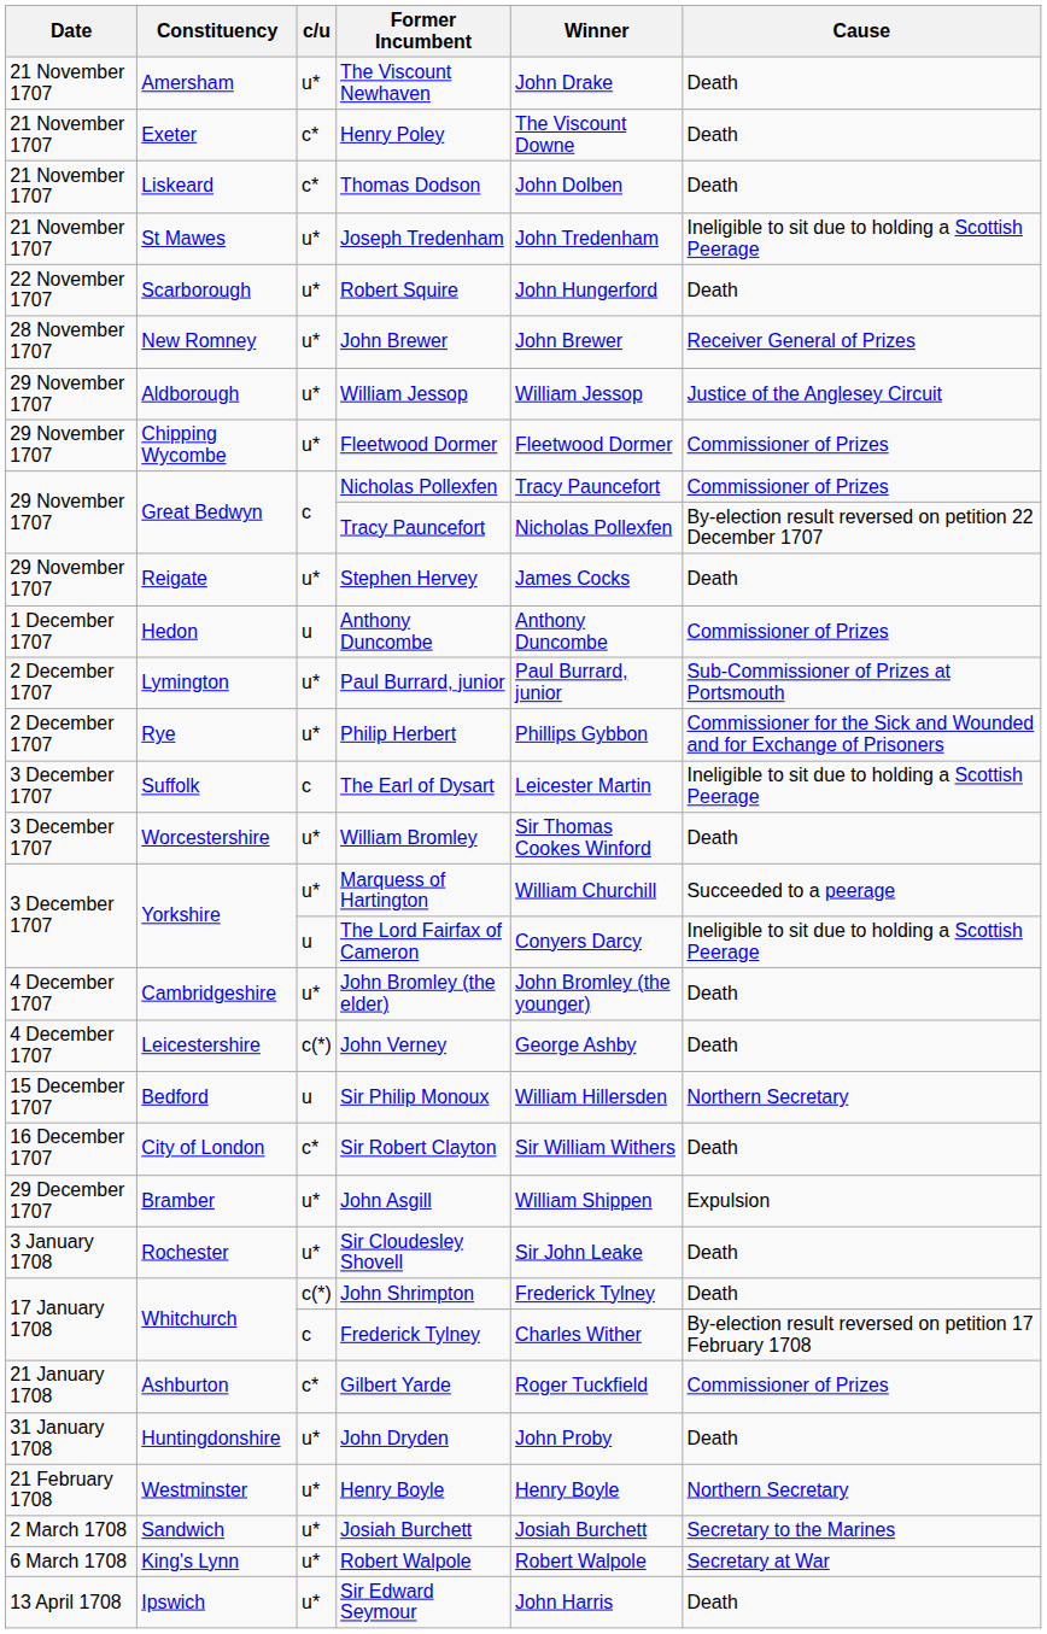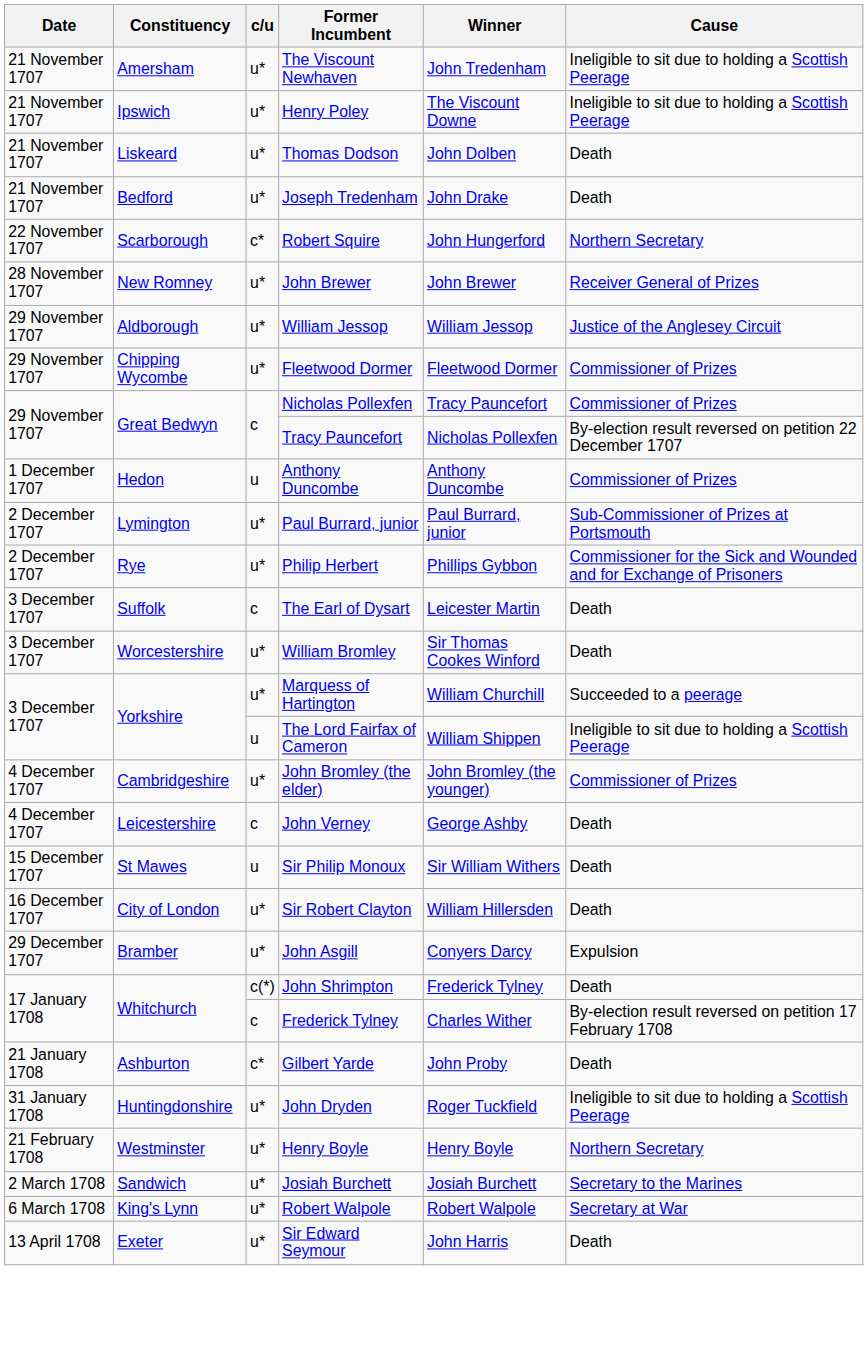The Viscount Newhaven | Winner: John Drake -> John Tredenham
The Viscount Newhaven | Cause: Death -> Ineligible to sit due to holding a Scottish Peerage
Henry Poley | Constituency: Exeter -> Ipswich
Henry Poley | c/u: c* -> u*
Henry Poley | Cause: Death -> Ineligible to sit due to holding a Scottish Peerage
Thomas Dodson | c/u: c* -> u*
Joseph Tredenham | Constituency: St Mawes -> Bedford
Joseph Tredenham | Winner: John Tredenham -> John Drake
Joseph Tredenham | Cause: Ineligible to sit due to holding a Scottish Peerage -> Death
Robert Squire | c/u: u* -> c*
Robert Squire | Cause: Death -> Northern Secretary
- row: 29 November 1707 | Reigate | u* | Stephen Hervey | James Cocks | Death
The Earl of Dysart | Cause: Ineligible to sit due to holding a Scottish Peerage -> Death
The Lord Fairfax of Cameron | Winner: Conyers Darcy -> William Shippen
John Bromley (the elder) | Cause: Death -> Commissioner of Prizes
John Verney | c/u: c(*) -> c
Sir Philip Monoux | Constituency: Bedford -> St Mawes
Sir Philip Monoux | Winner: William Hillersden -> Sir William Withers
Sir Philip Monoux | Cause: Northern Secretary -> Death
Sir Robert Clayton | c/u: c* -> u*
Sir Robert Clayton | Winner: Sir William Withers -> William Hillersden
John Asgill | Winner: William Shippen -> Conyers Darcy
- row: 3 January 1708 | Rochester | u* | Sir Cloudesley Shovell | Sir John Leake | Death
Gilbert Yarde | Winner: Roger Tuckfield -> John Proby
Gilbert Yarde | Cause: Commissioner of Prizes -> Death
John Dryden | Winner: John Proby -> Roger Tuckfield
John Dryden | Cause: Death -> Ineligible to sit due to holding a Scottish Peerage
Sir Edward Seymour | Constituency: Ipswich -> Exeter
